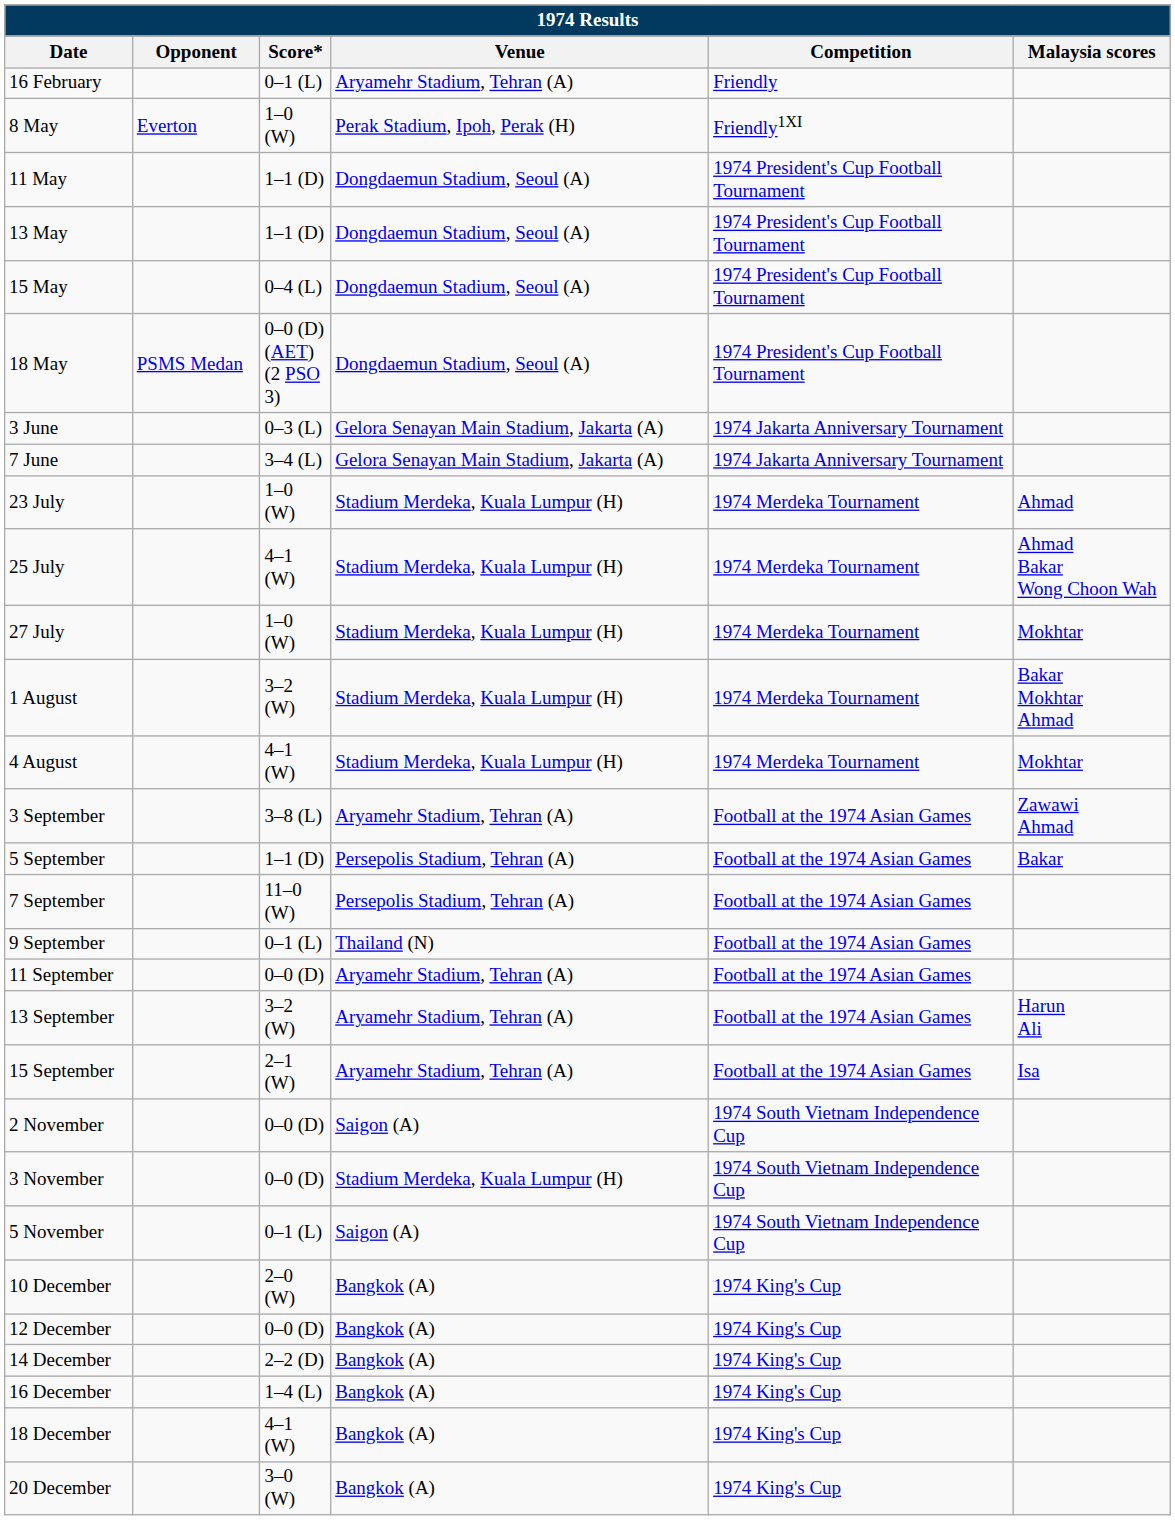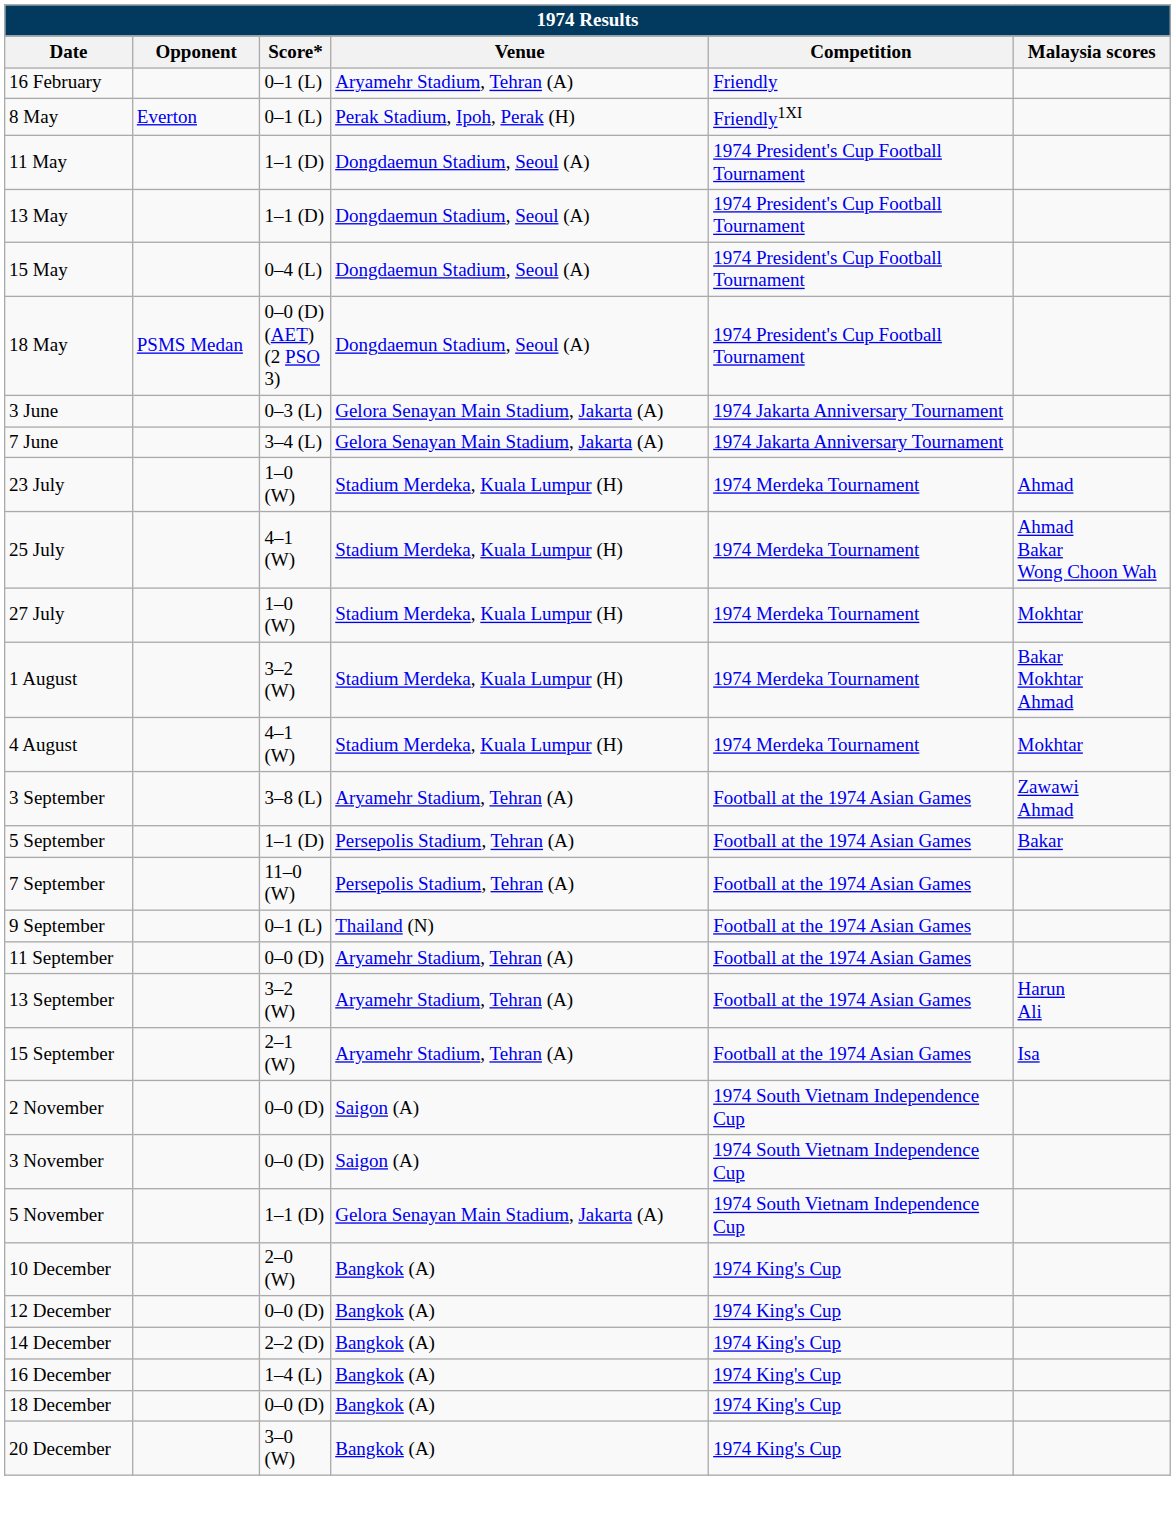8 May | Score*: 1–0 (W) -> 0–1 (L)
3 November | Venue: Stadium Merdeka, Kuala Lumpur (H) -> Saigon (A)
5 November | Score*: 0–1 (L) -> 1–1 (D)
5 November | Venue: Saigon (A) -> Gelora Senayan Main Stadium, Jakarta (A)
18 December | Score*: 4–1 (W) -> 0–0 (D)
